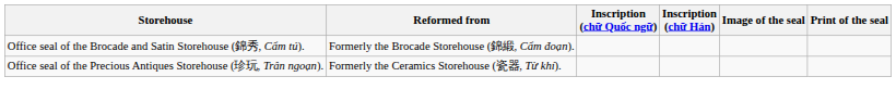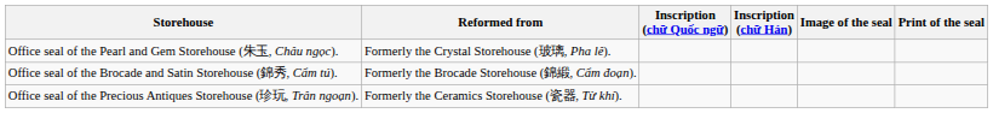+ row: Office seal of the Pearl and Gem Storehouse (朱玉, Châu ngọc). | Formerly the Crystal Storehouse (玻璃, Pha lê).
